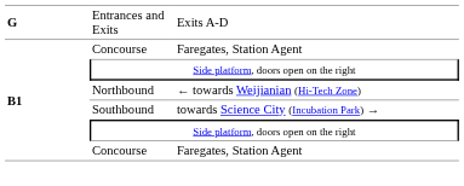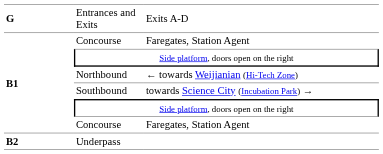+ row: B2 | Underpass
